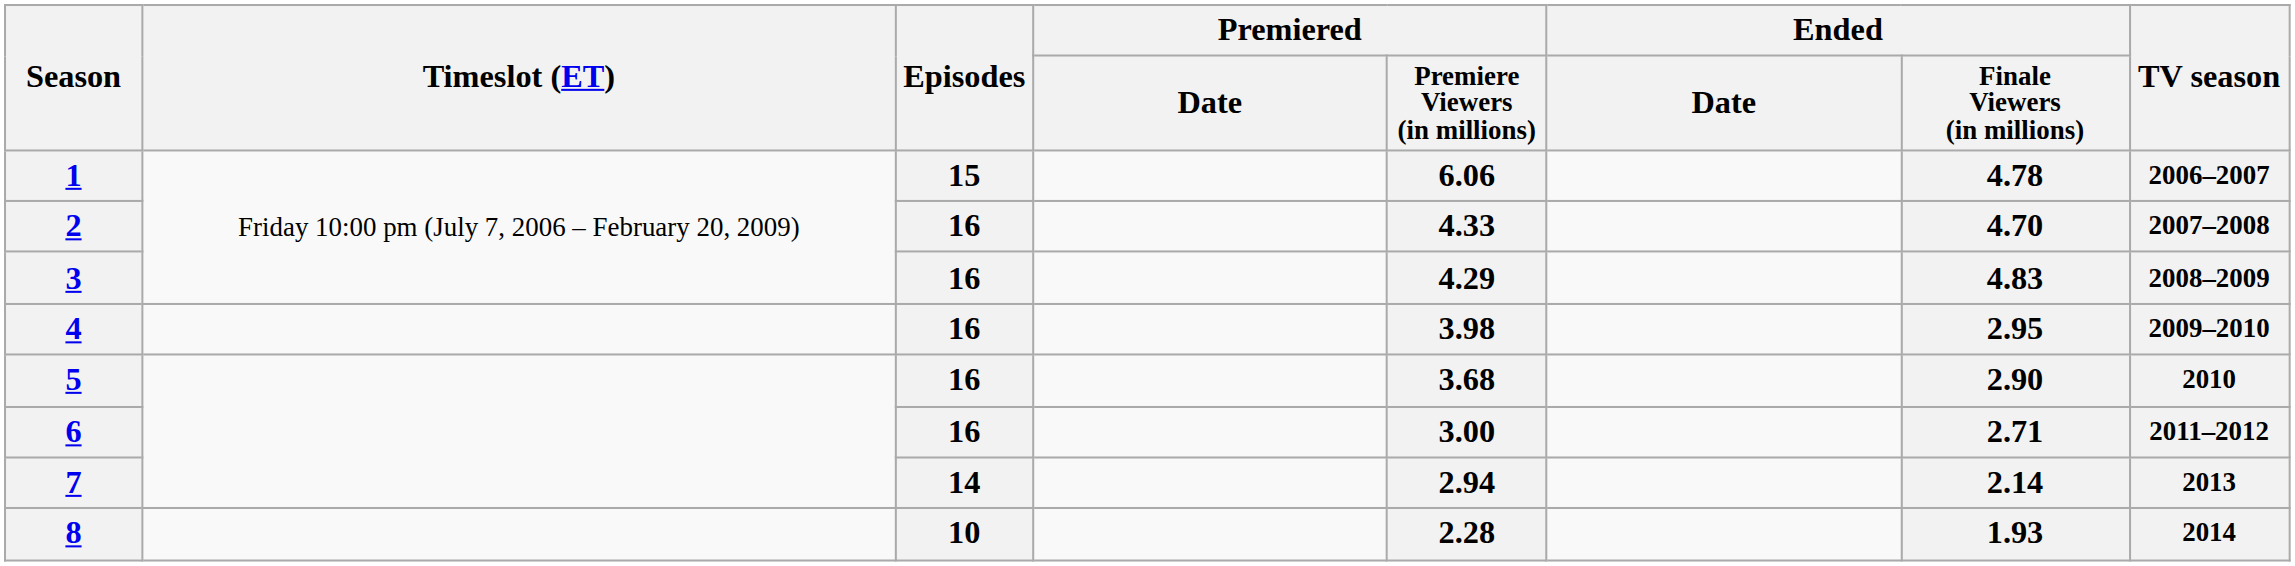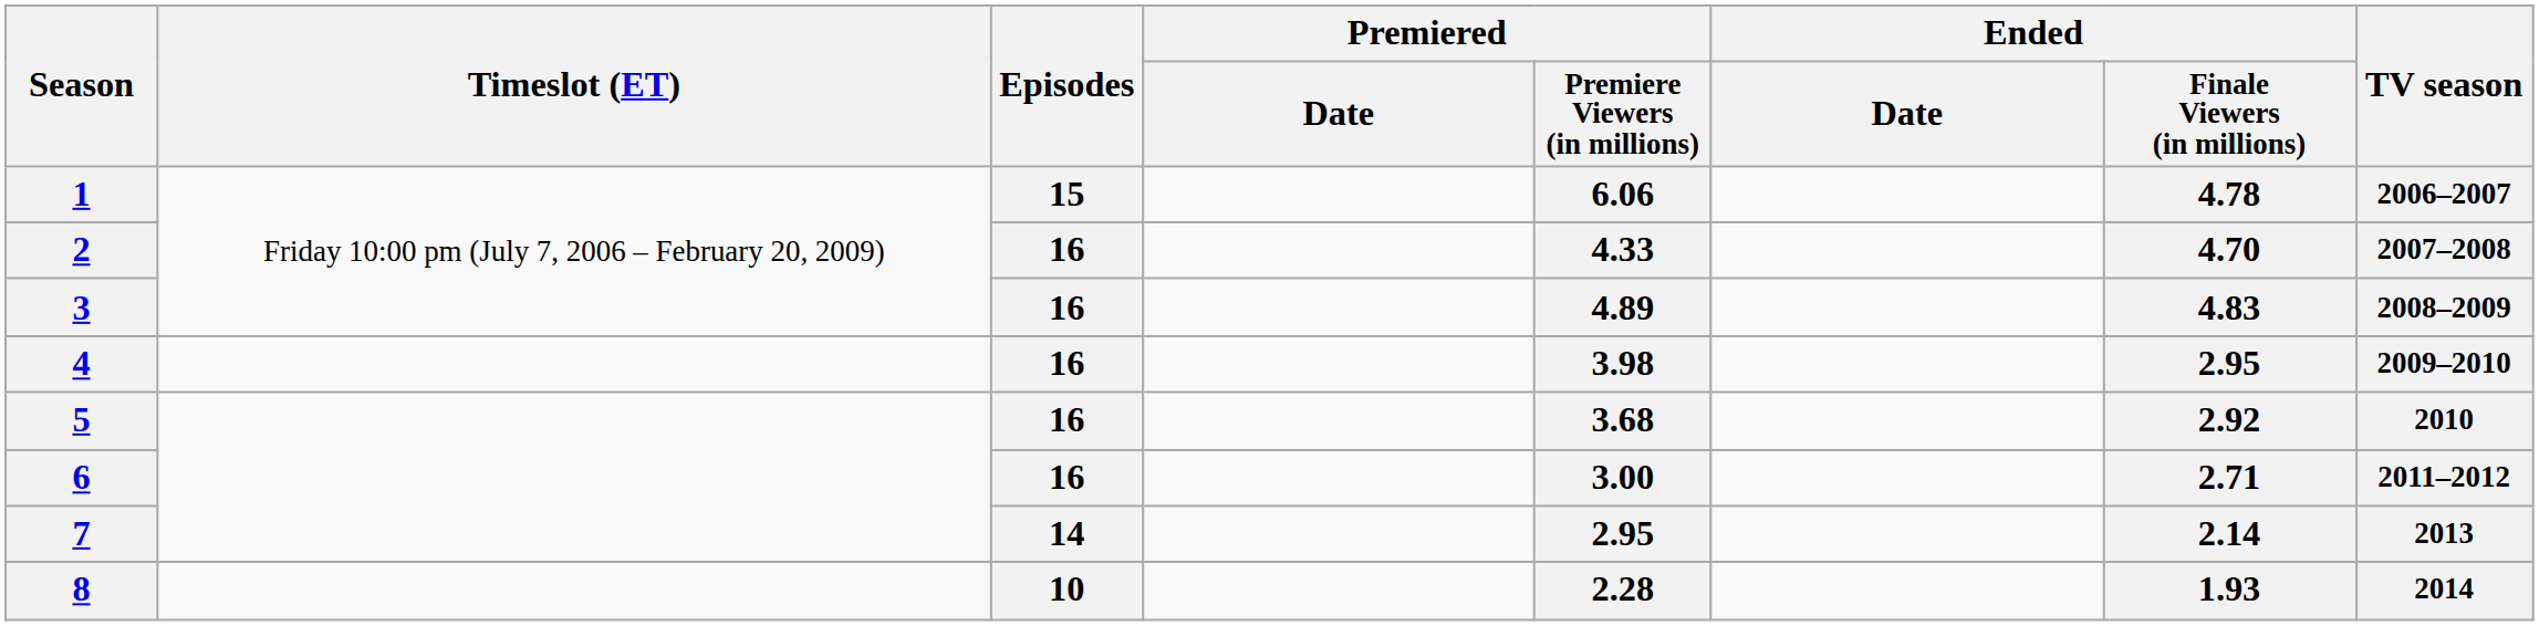3 | Premiered / Premiere Viewers (in millions): 4.29 -> 4.89
5 | Ended / Finale Viewers (in millions): 2.90 -> 2.92
7 | Premiered / Premiere Viewers (in millions): 2.94 -> 2.95
